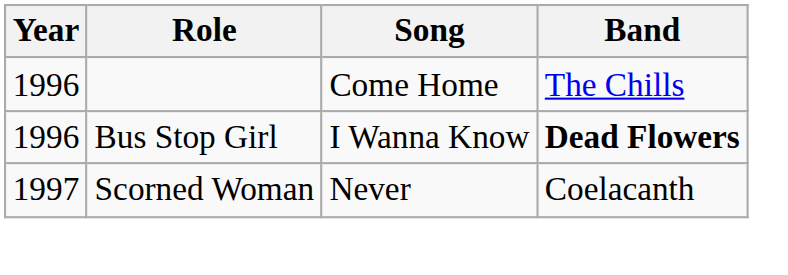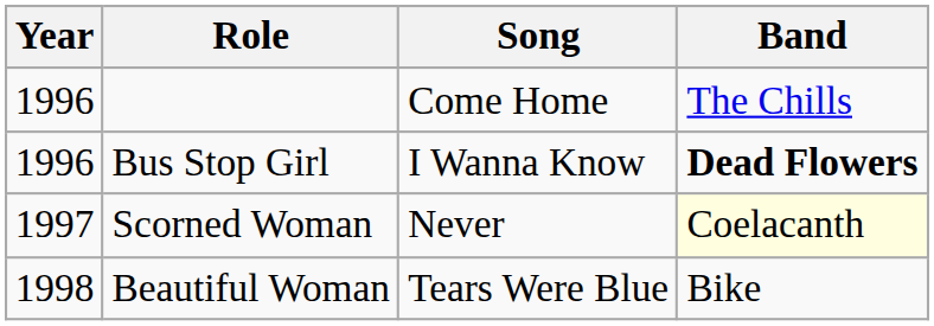Scorned Woman | Band: no background -> lightyellow background
+ row: 1998 | Beautiful Woman | Tears Were Blue | Bike
